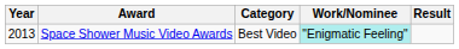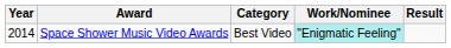Space Shower Music Video Awards | Year: 2013 -> 2014
